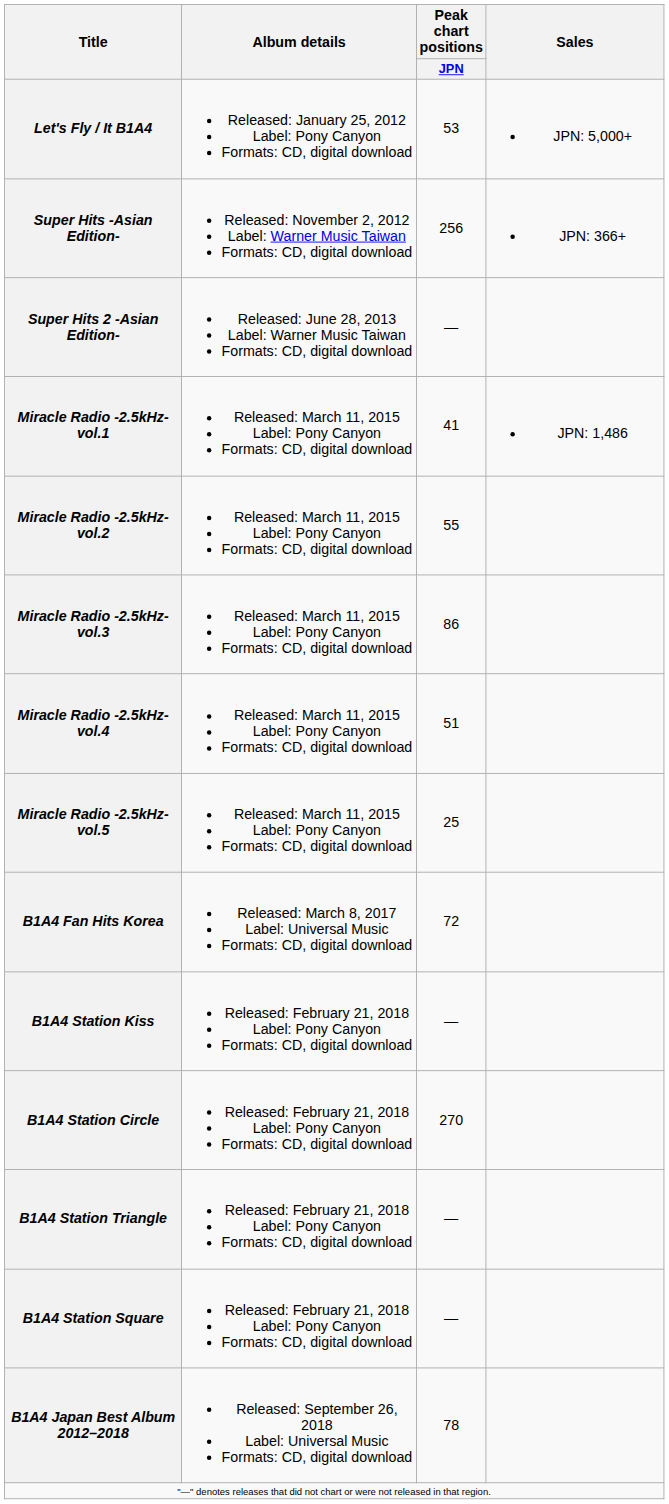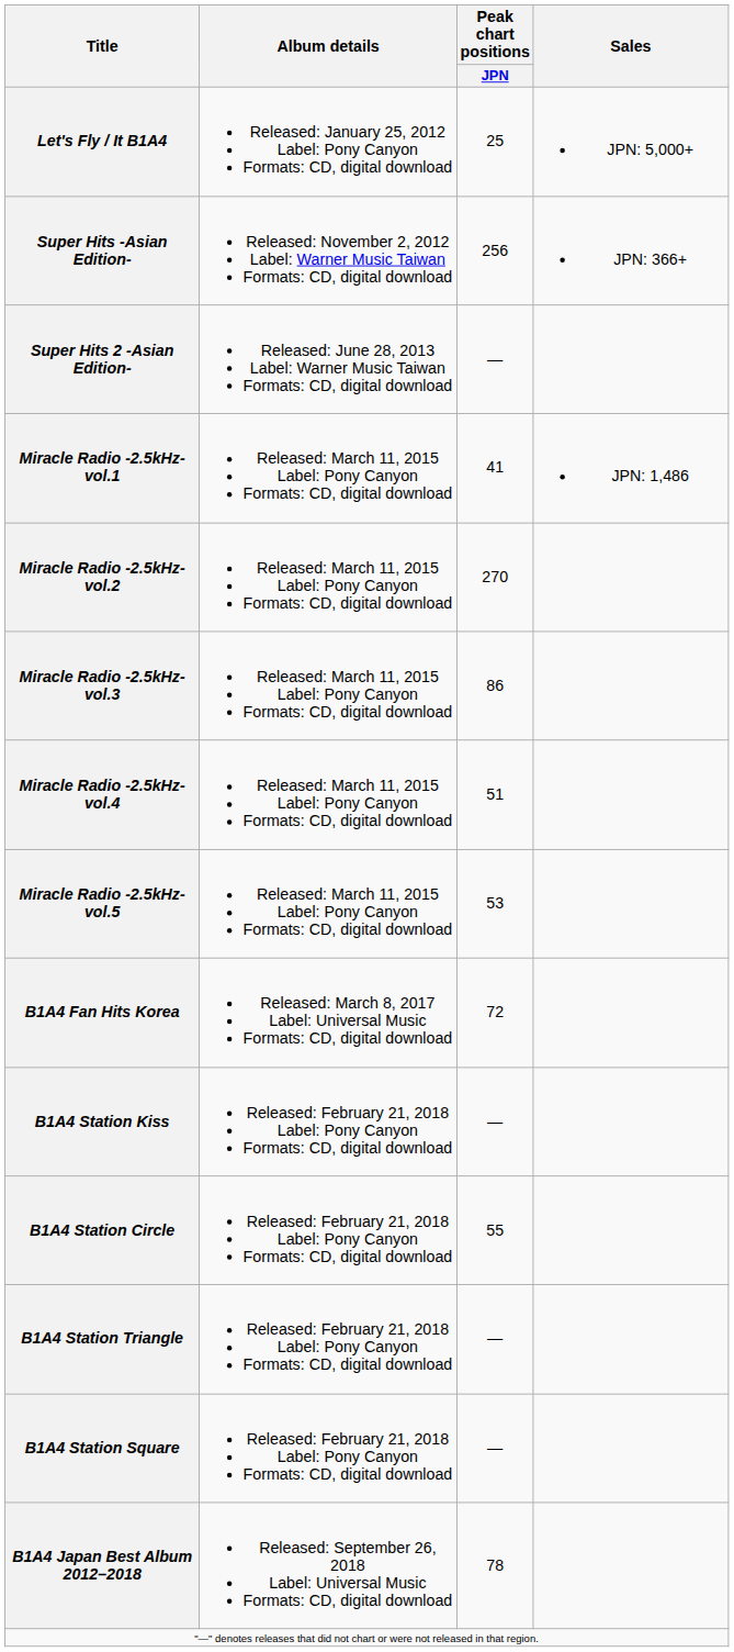Let's Fly / It B1A4 | Peak chart positions / JPN: 53 -> 25
Miracle Radio -2.5kHz- vol.2 | Peak chart positions / JPN: 55 -> 270
Miracle Radio -2.5kHz- vol.5 | Peak chart positions / JPN: 25 -> 53
B1A4 Station Circle | Peak chart positions / JPN: 270 -> 55
